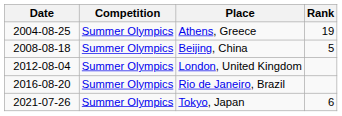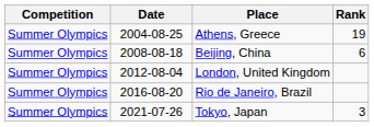columns swapped: Date <-> Competition
Beijing, China | Rank: 5 -> 6
Tokyo, Japan | Rank: 6 -> 3
